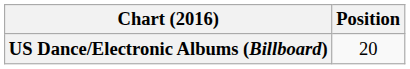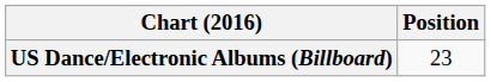US Dance/Electronic Albums (Billboard) | Position: 20 -> 23
